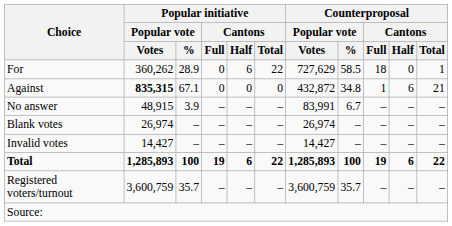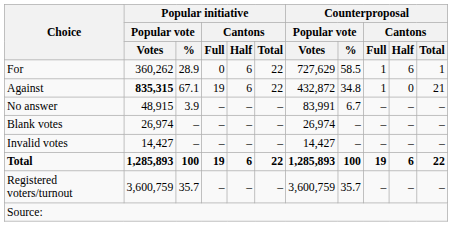For | Counterproposal / Cantons / Full: 18 -> 1
For | Counterproposal / Cantons / Half: 0 -> 6
Against | Popular initiative / Cantons / Full: 0 -> 19
Against | Popular initiative / Cantons / Half: 0 -> 6
Against | Popular initiative / Cantons / Total: 0 -> 22
Against | Counterproposal / Cantons / Half: 6 -> 0
